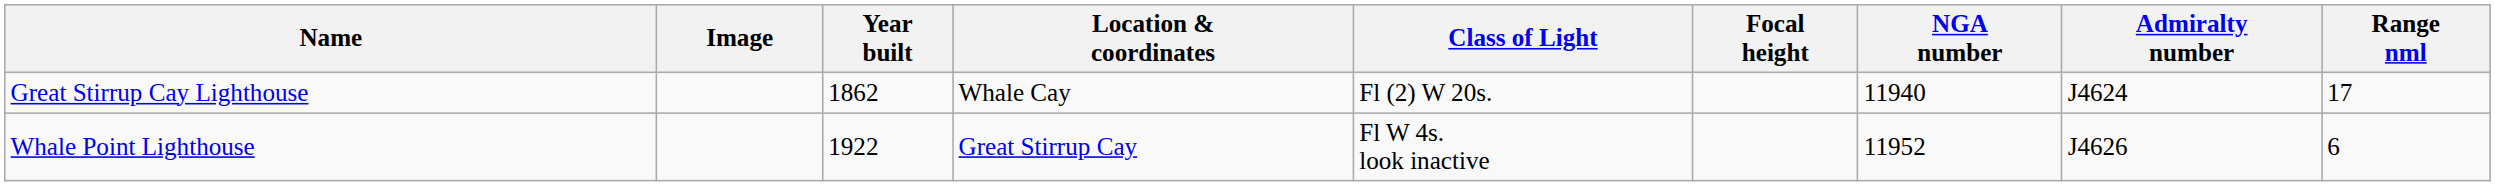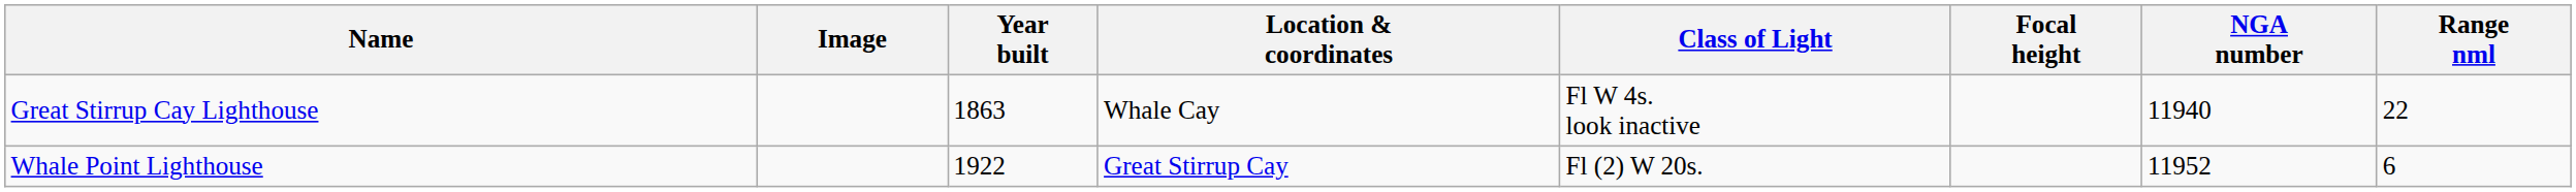- column: Admiralty number | J4624 | J4626
Great Stirrup Cay Lighthouse | Year built: 1862 -> 1863
Great Stirrup Cay Lighthouse | Class of Light: Fl (2) W 20s. -> Fl W 4s. look inactive
Great Stirrup Cay Lighthouse | Range nml: 17 -> 22
Whale Point Lighthouse | Class of Light: Fl W 4s. look inactive -> Fl (2) W 20s.
